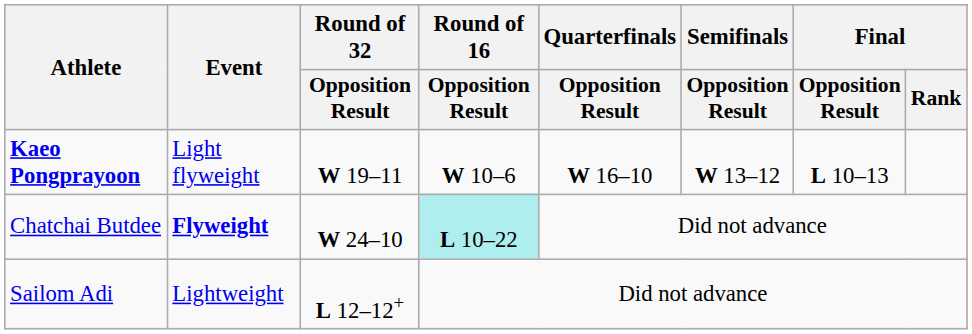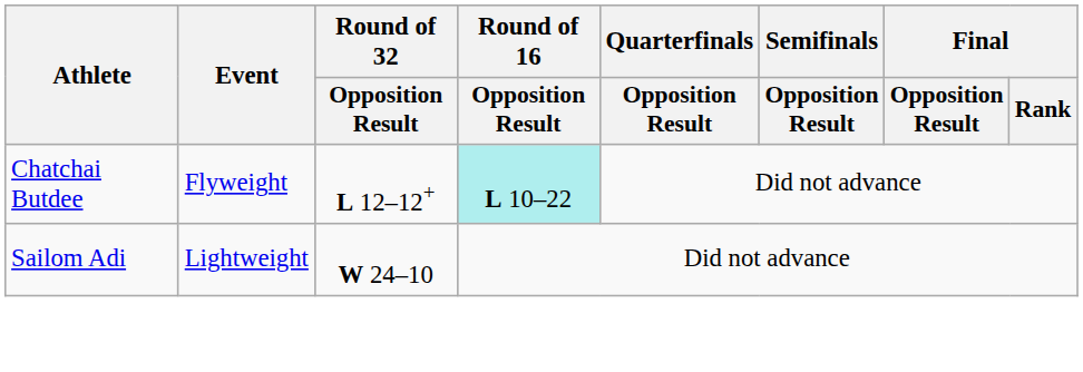- row: Kaeo Pongprayoon | Light flyweight | W 19–11 | W 10–6 | W 16–10 | W 13–12 | L 10–13
Chatchai Butdee | Event: bold -> normal
Chatchai Butdee | Round of 32 / Opposition Result: W 24–10 -> L 12–12+
Sailom Adi | Round of 32 / Opposition Result: L 12–12+ -> W 24–10
